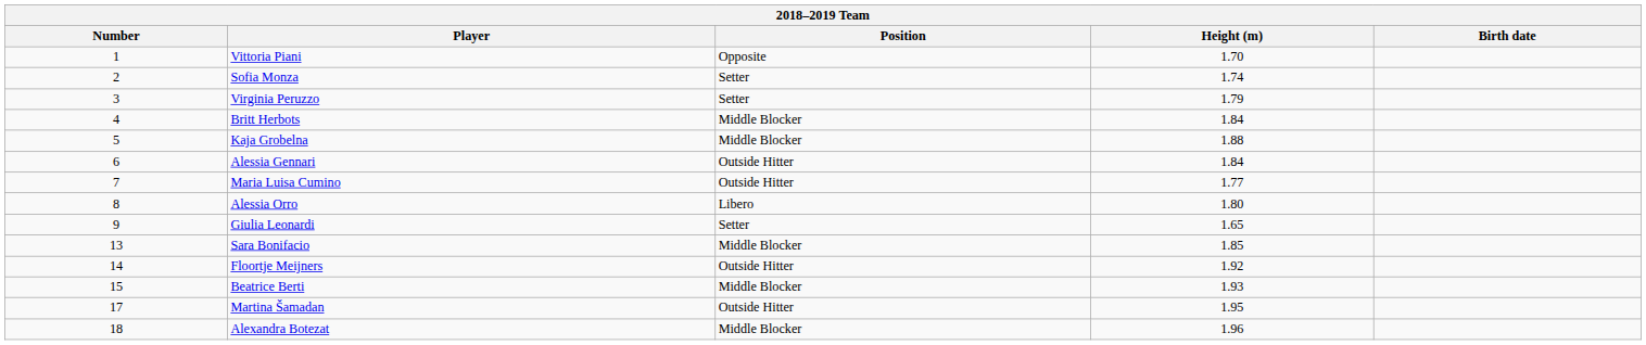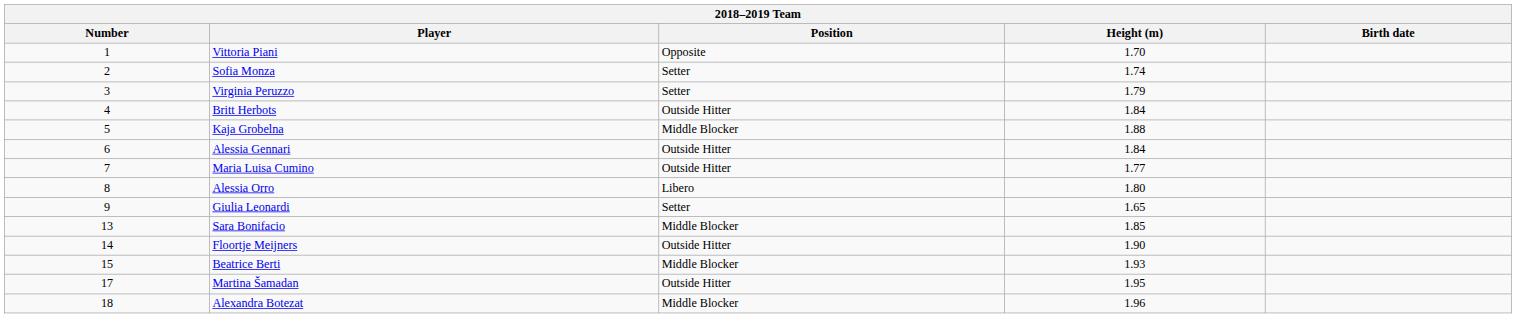Britt Herbots | Position: Middle Blocker -> Outside Hitter
Floortje Meijners | Height (m): 1.92 -> 1.90
